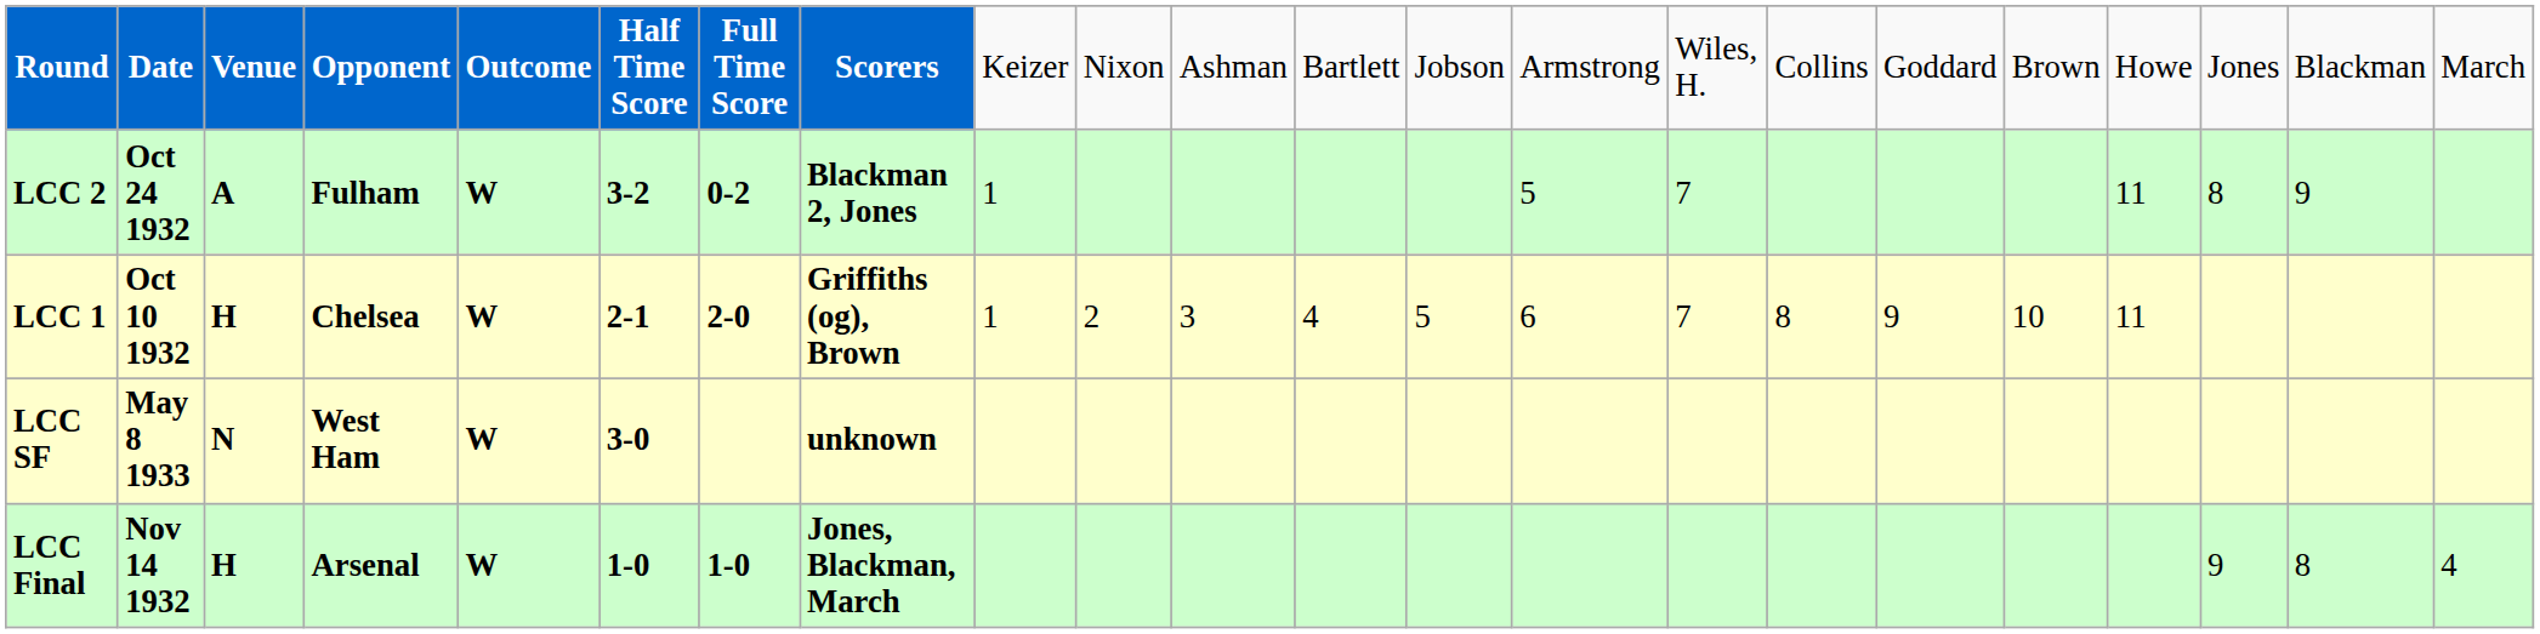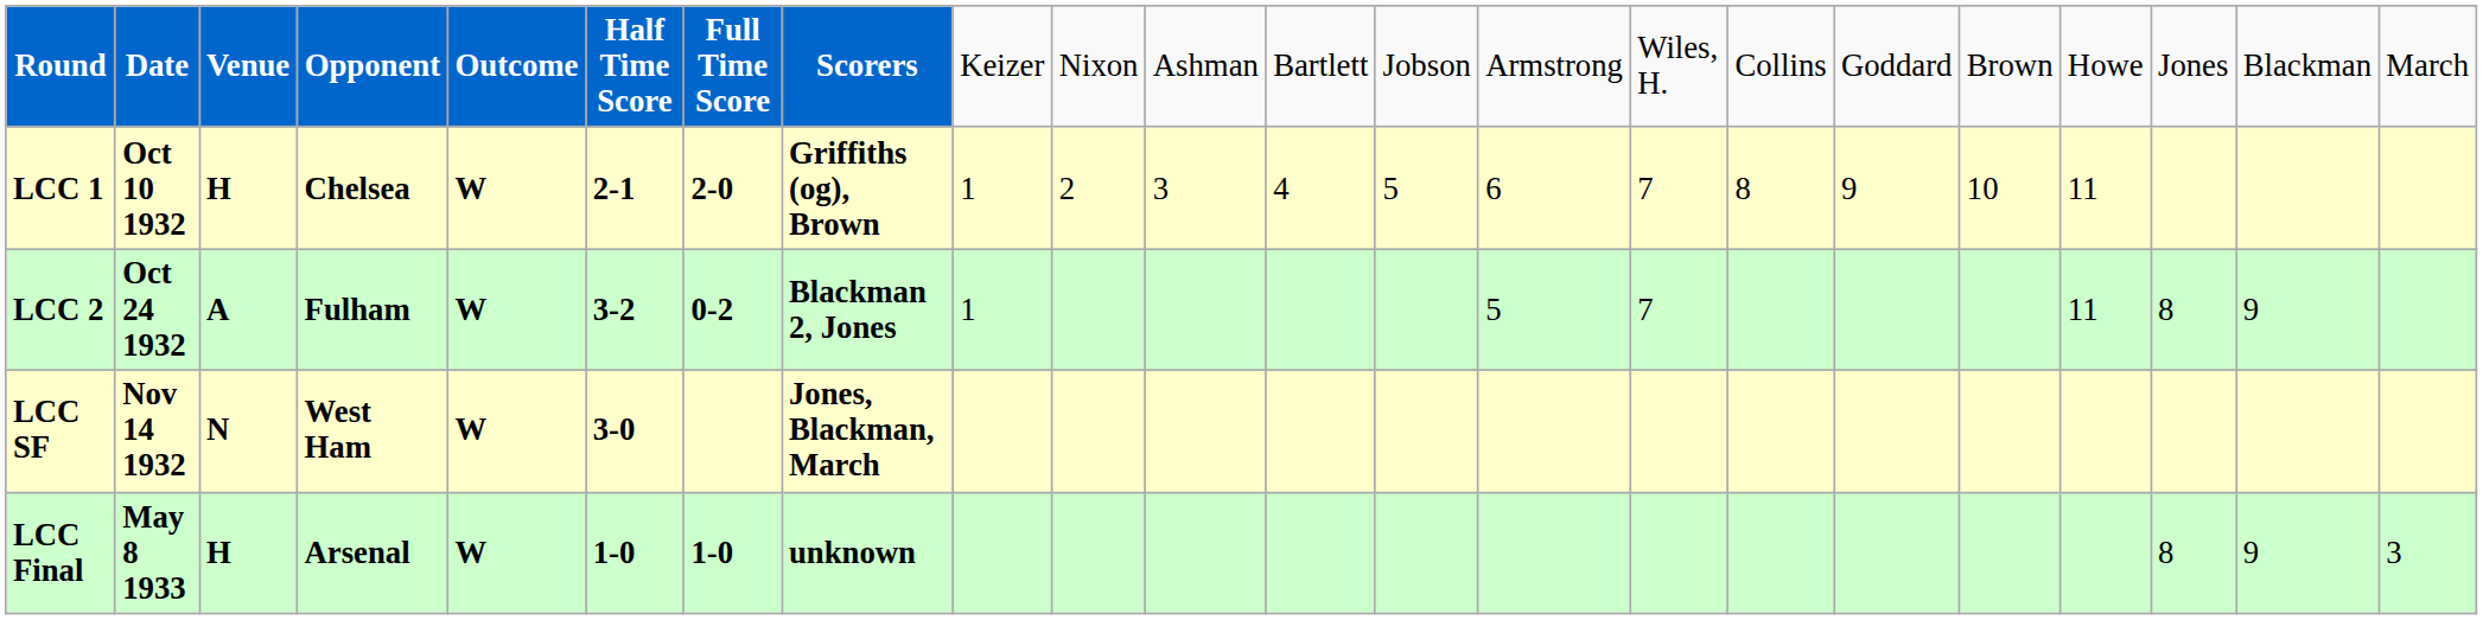rows swapped: LCC 1 <-> LCC 2
LCC SF | column 2: May 8 1933 -> Nov 14 1932
LCC SF | column 8: unknown -> Jones, Blackman, March
LCC Final | column 2: Nov 14 1932 -> May 8 1933
LCC Final | column 8: Jones, Blackman, March -> unknown
LCC Final | column 20: 9 -> 8
LCC Final | column 21: 8 -> 9
LCC Final | column 22: 4 -> 3
